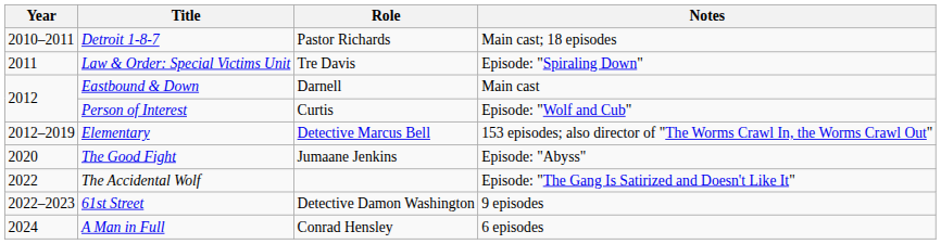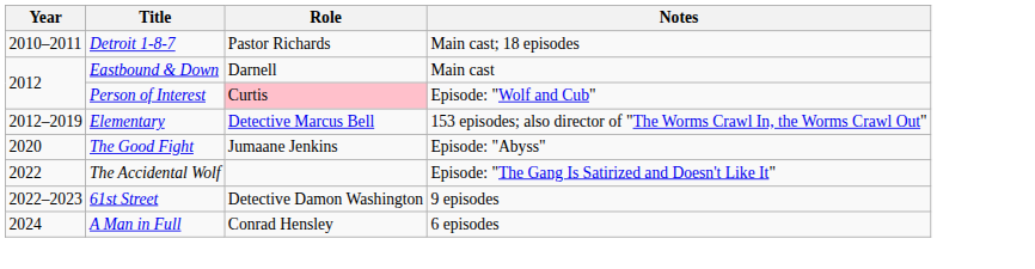- row: 2011 | Law & Order: Special Victims Unit | Tre Davis | Episode: "Spiraling Down"
Person of Interest | Role: no background -> pink background
